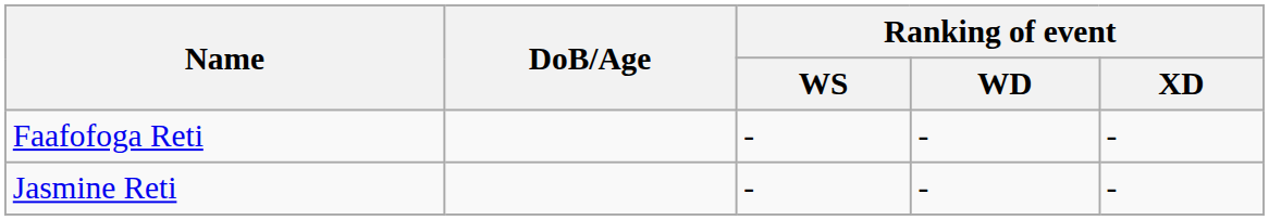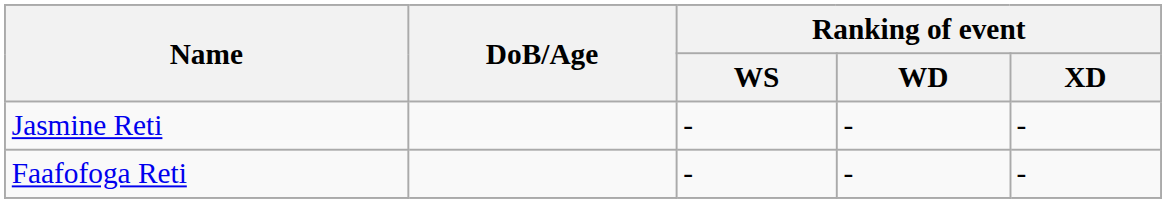rows swapped: Faafofoga Reti <-> Jasmine Reti
